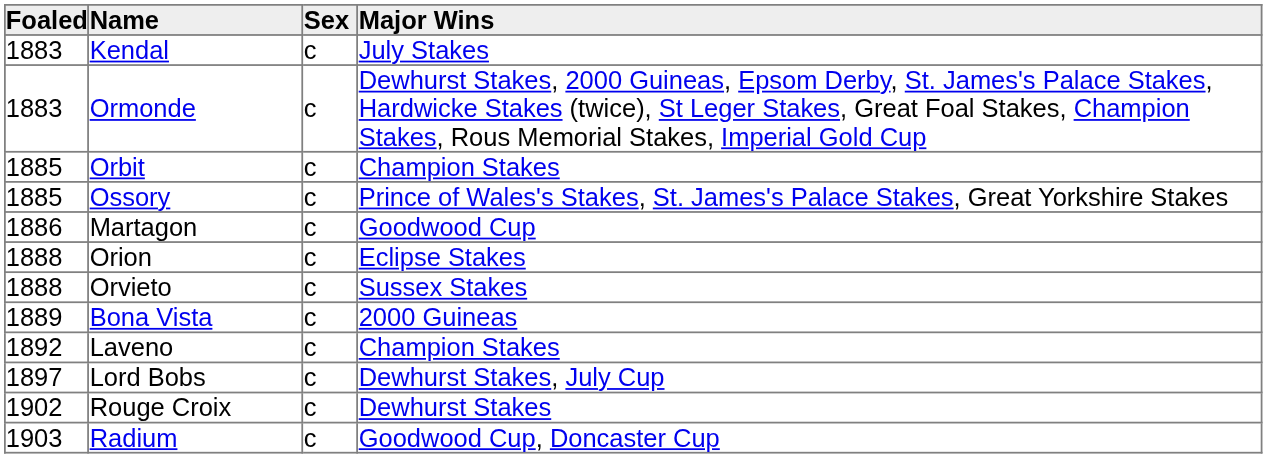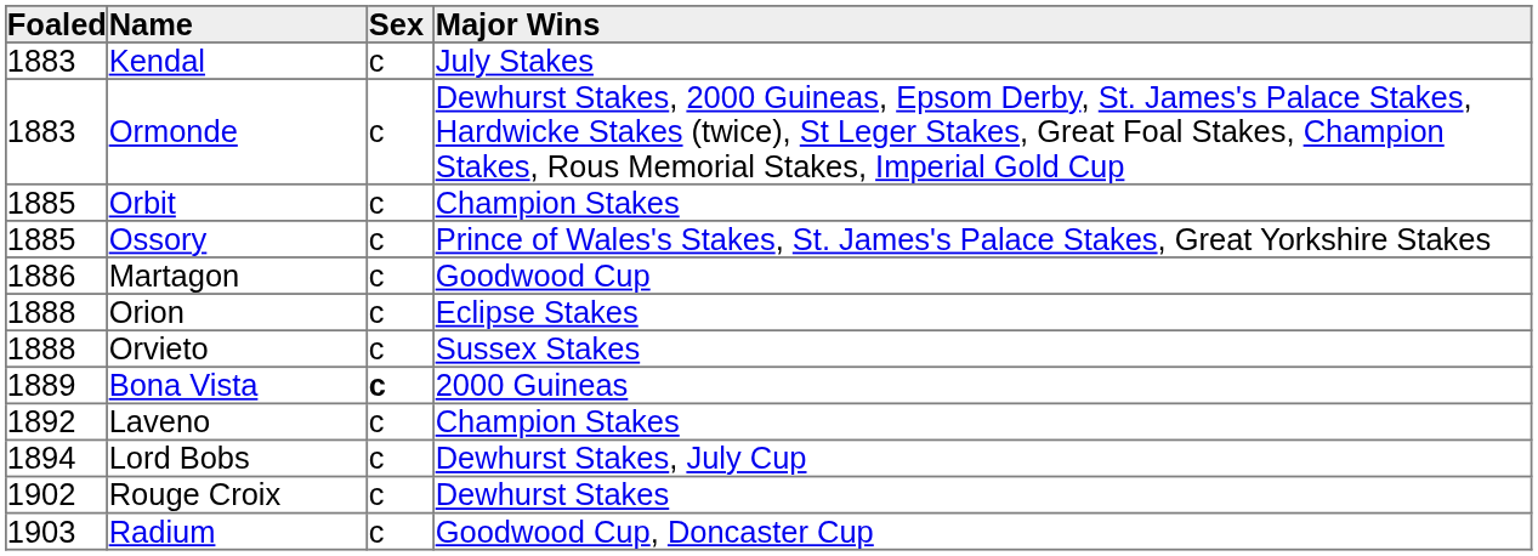Bona Vista | Sex: normal -> bold
Lord Bobs | Foaled: 1897 -> 1894
